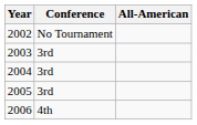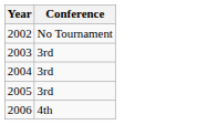- column: All-American
